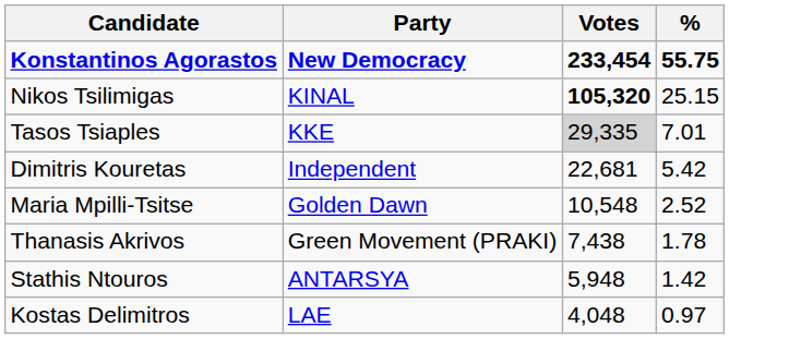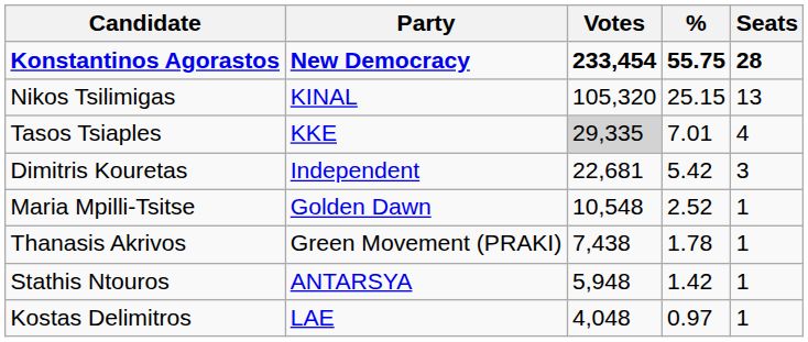+ column: Seats | 28 | 13 | 4 | 3 | 1 | 1 | 1 | 1
Nikos Tsilimigas | Votes: bold -> normal
